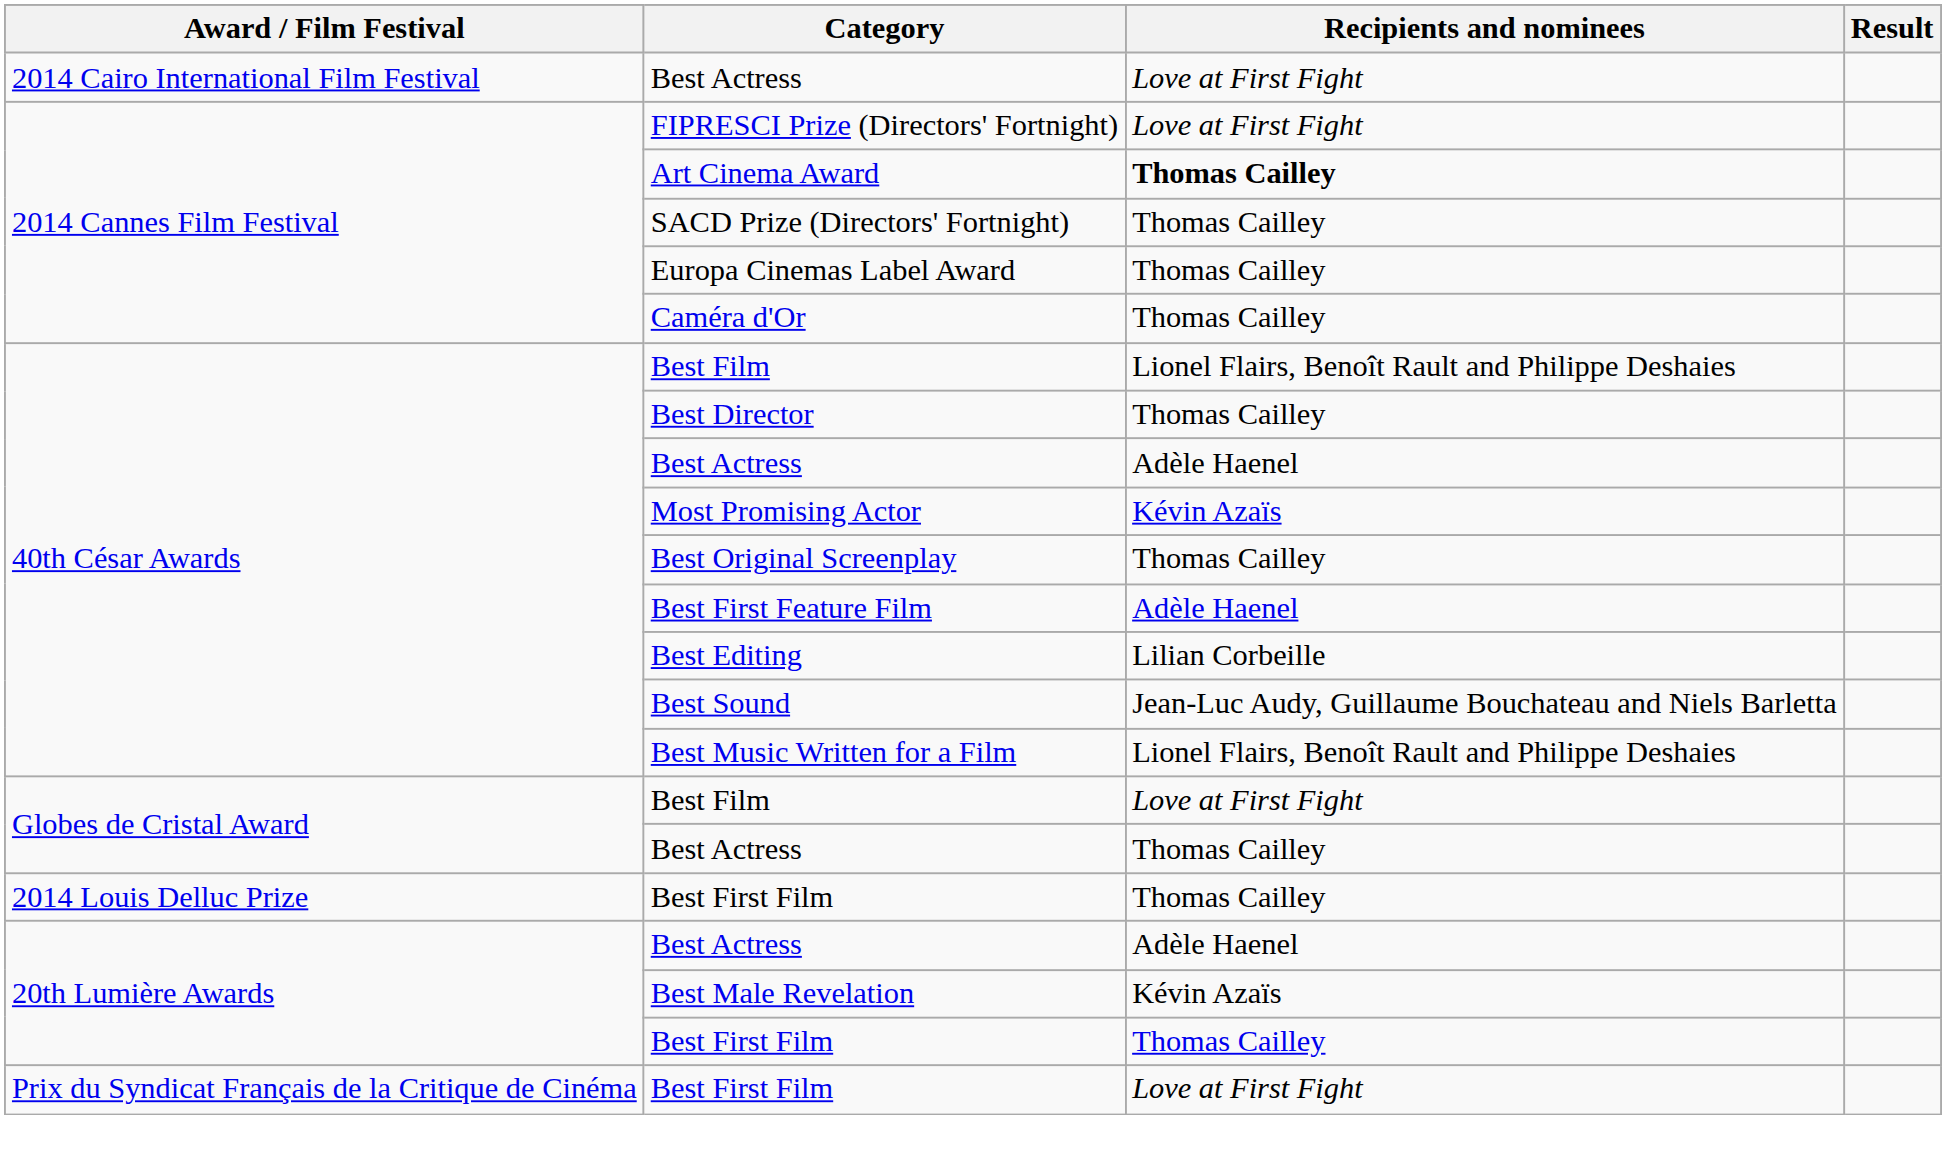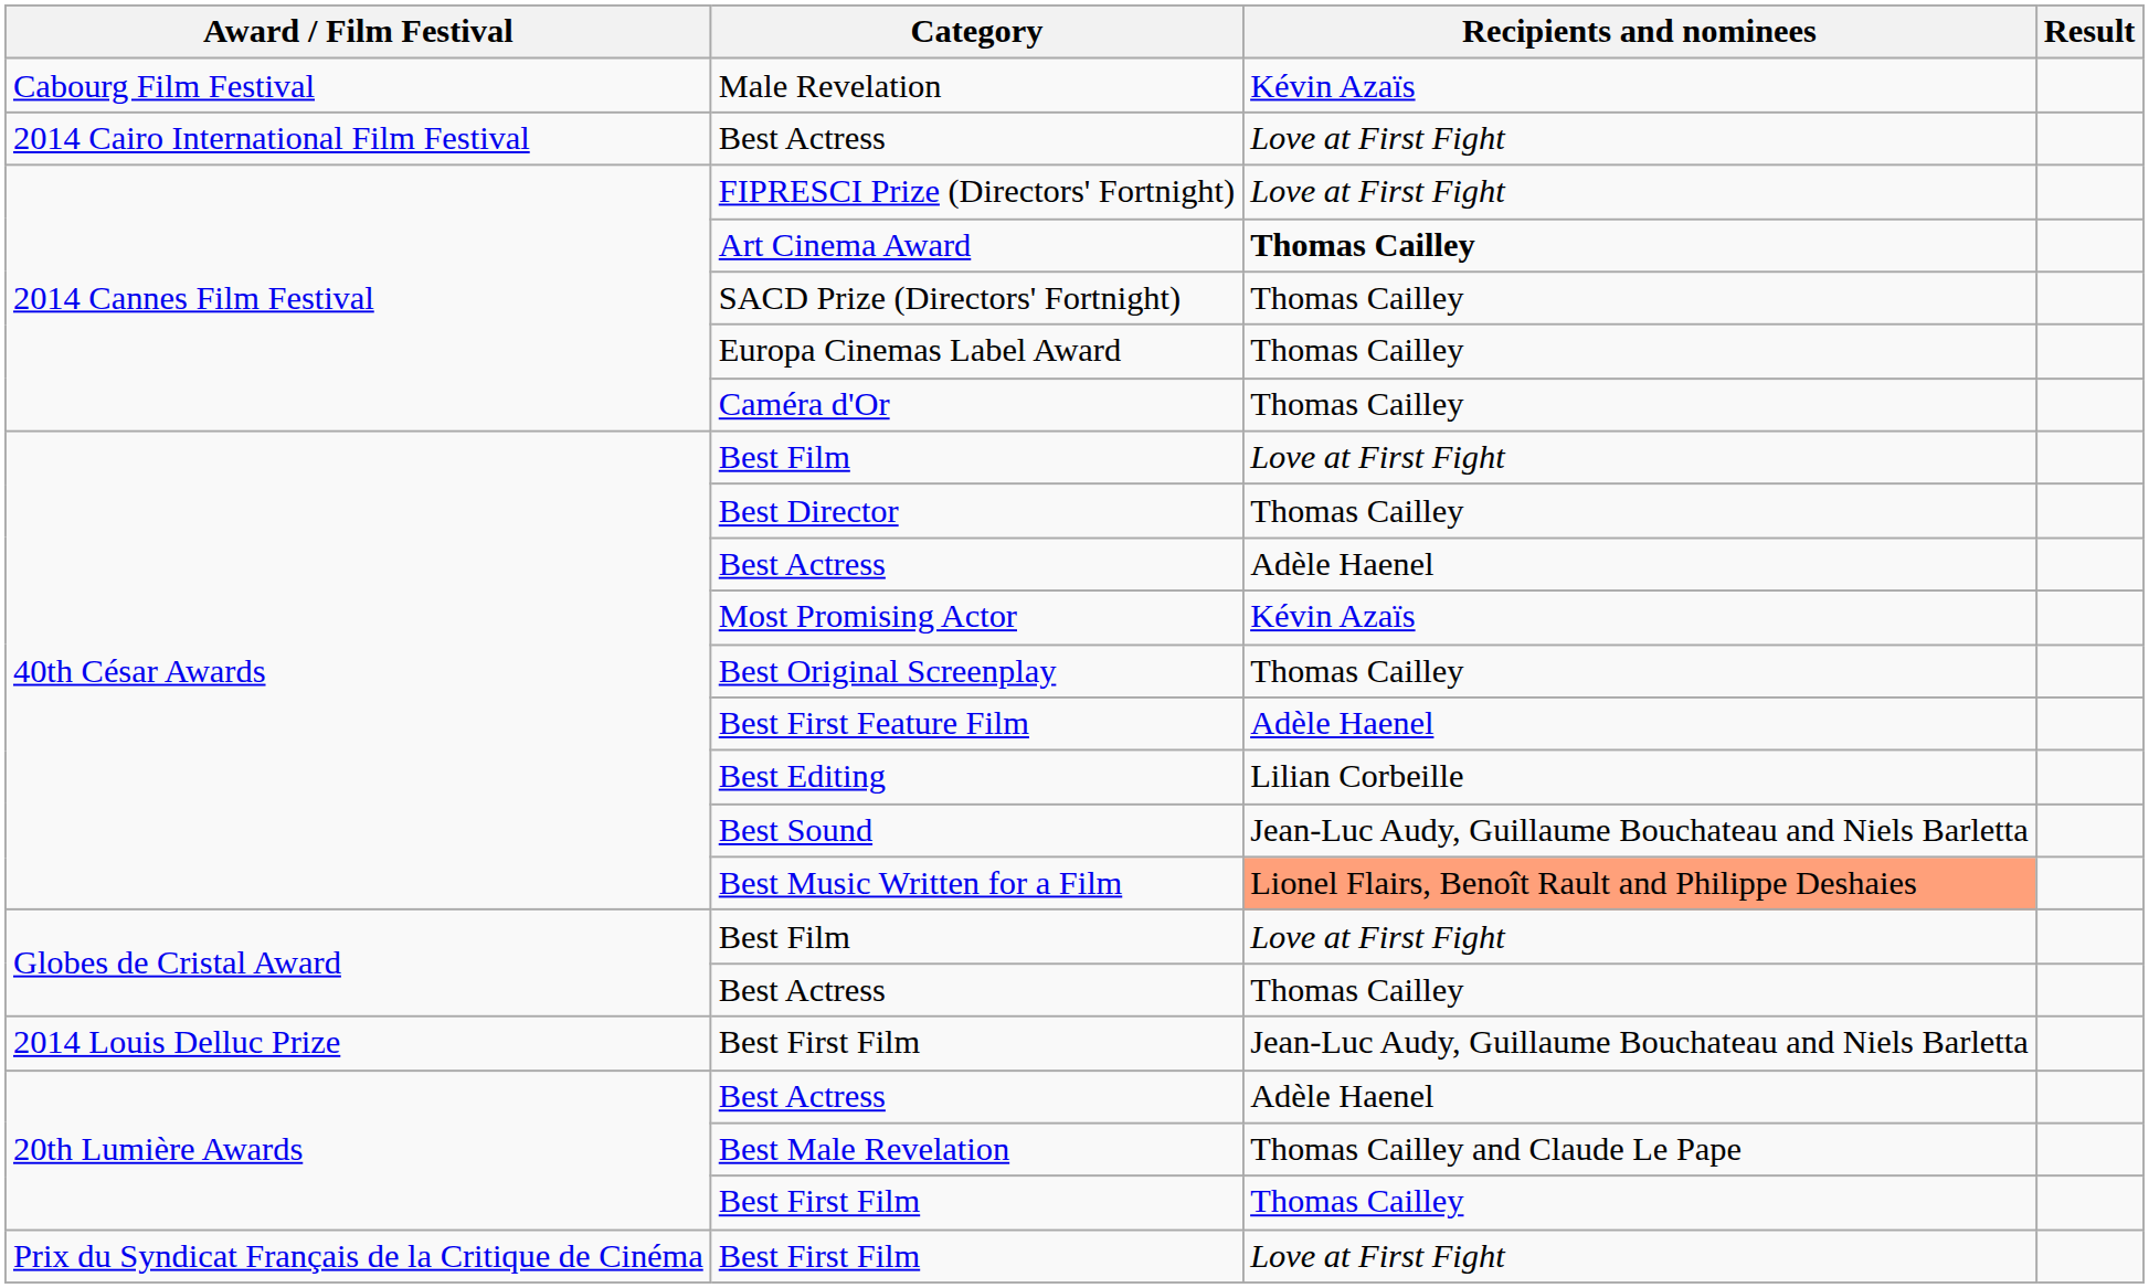+ row: Cabourg Film Festival | Male Revelation | Kévin Azaïs
40th César Awards / Best Film | Recipients and nominees: Lionel Flairs, Benoît Rault and Philippe Deshaies -> Love at First Fight
Best Music Written for a Film | Recipients and nominees: no background -> lightsalmon background
2014 Louis Delluc Prize / Best First Film | Recipients and nominees: Thomas Cailley -> Jean-Luc Audy, Guillaume Bouchateau and Niels Barletta
Best Male Revelation | Recipients and nominees: Kévin Azaïs -> Thomas Cailley and Claude Le Pape
